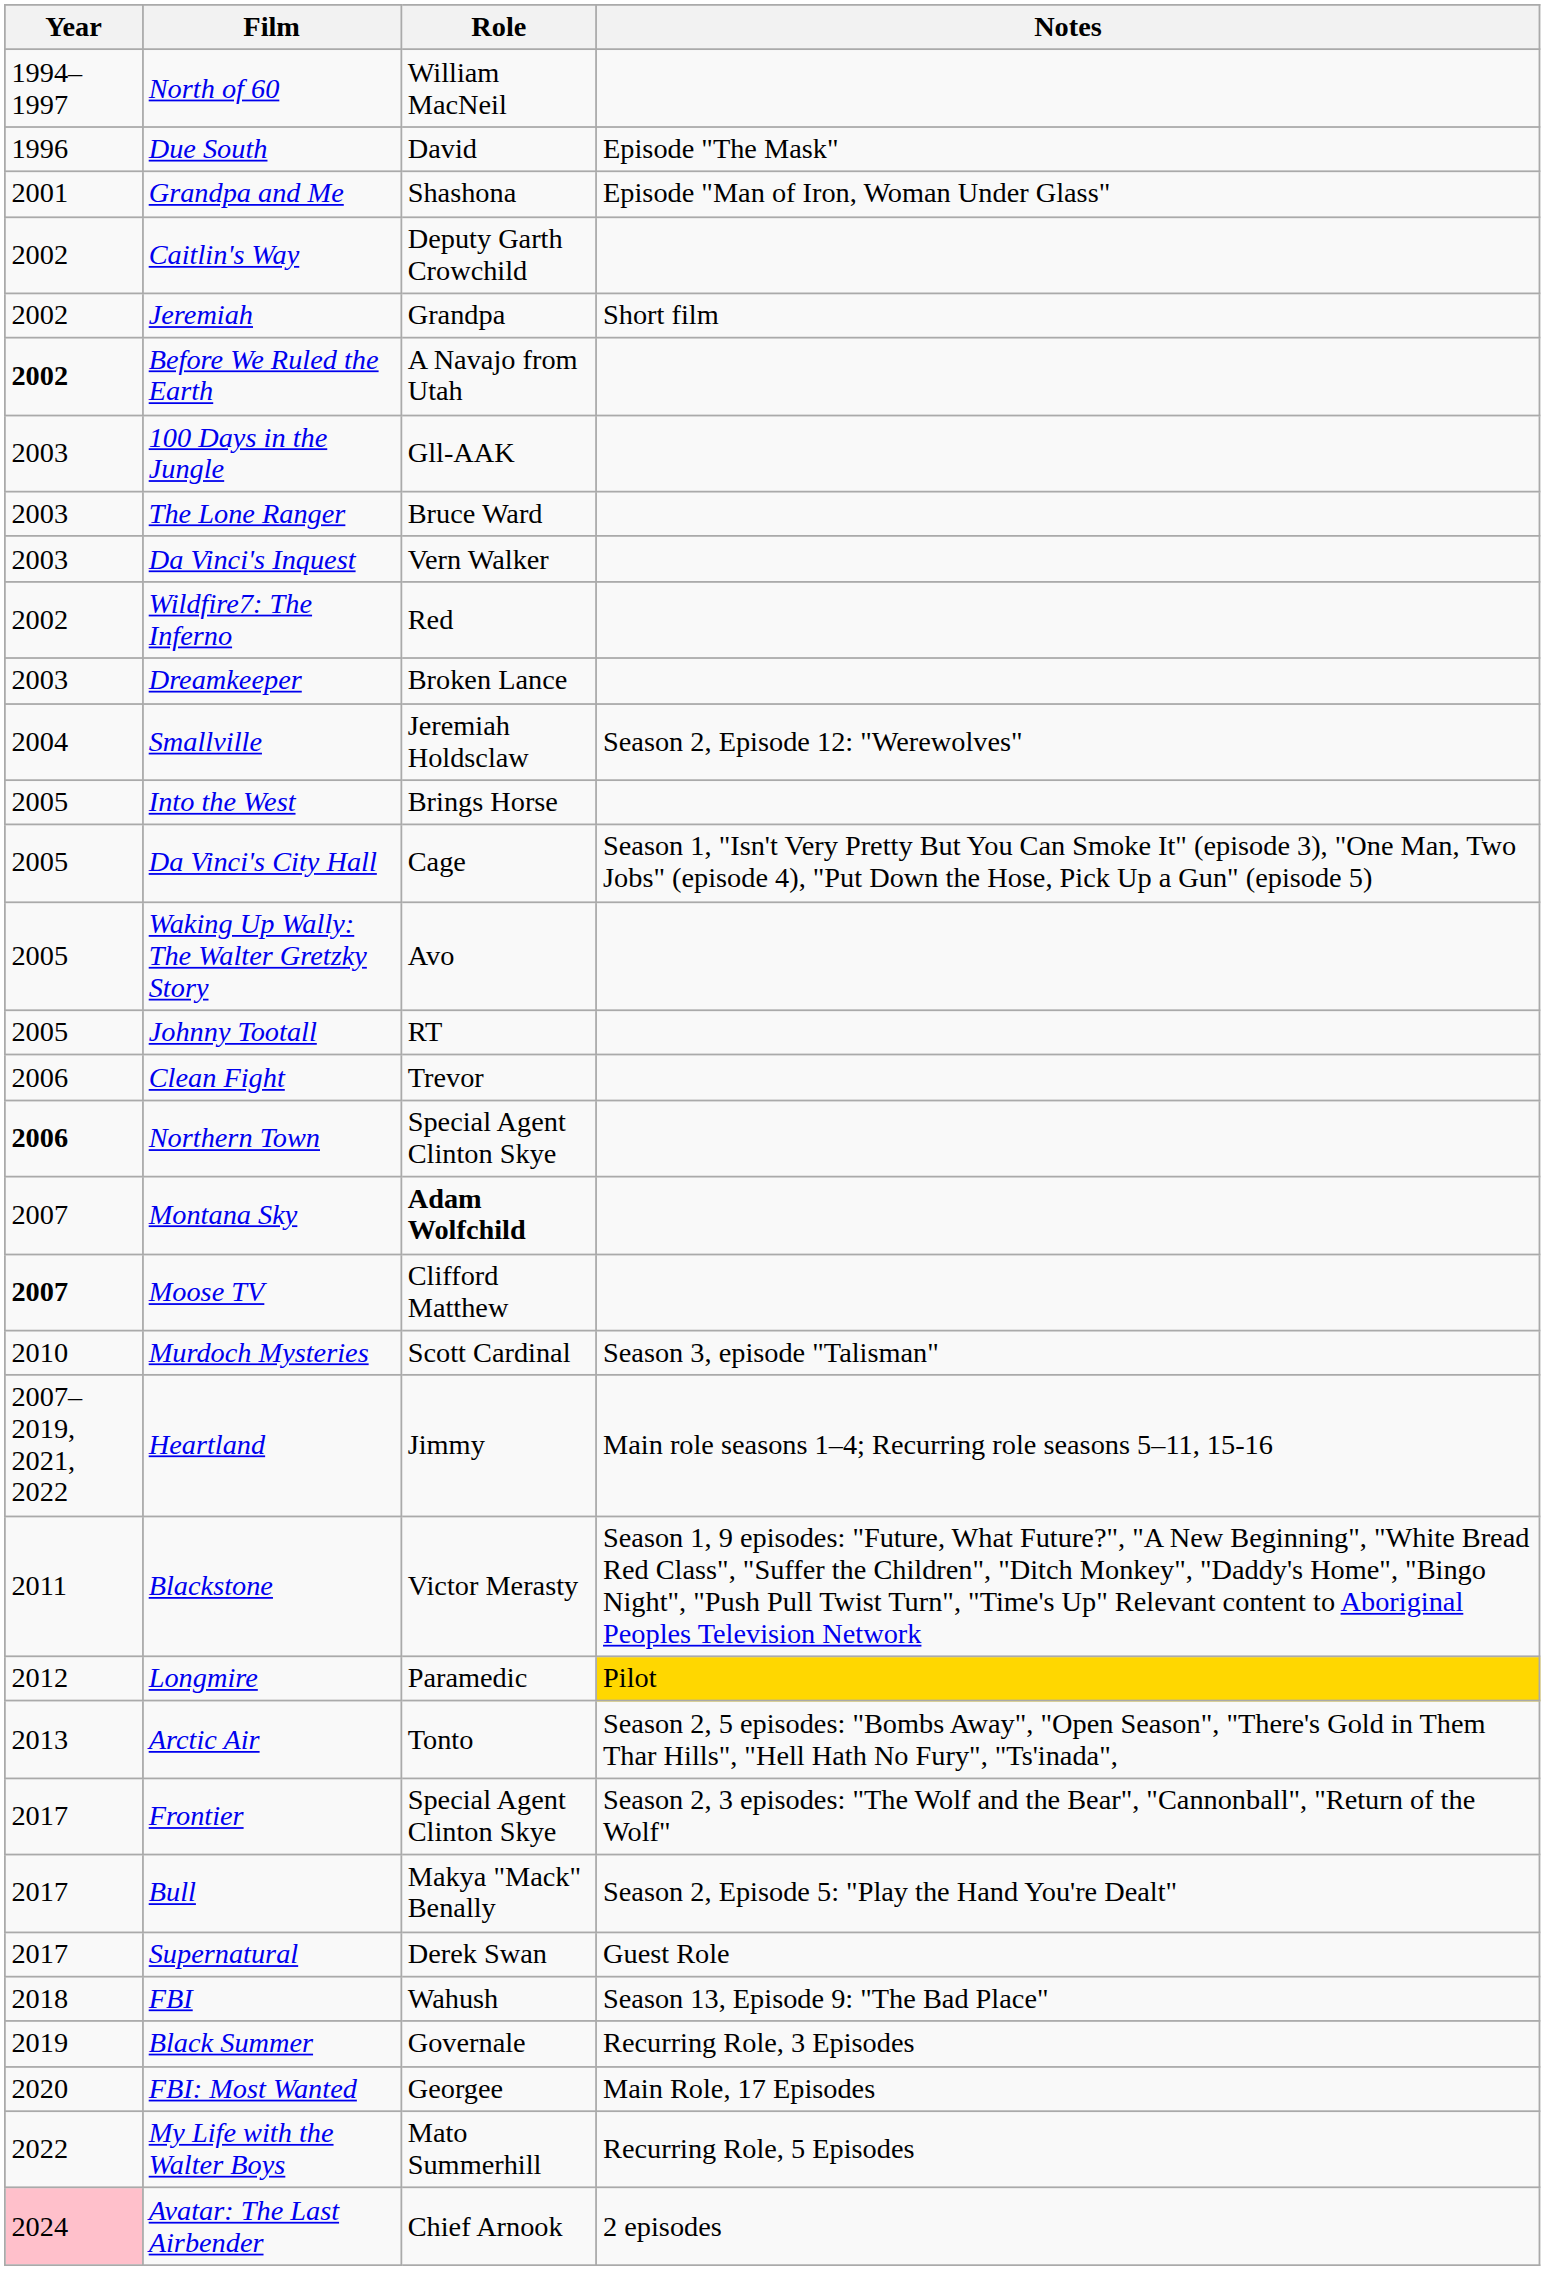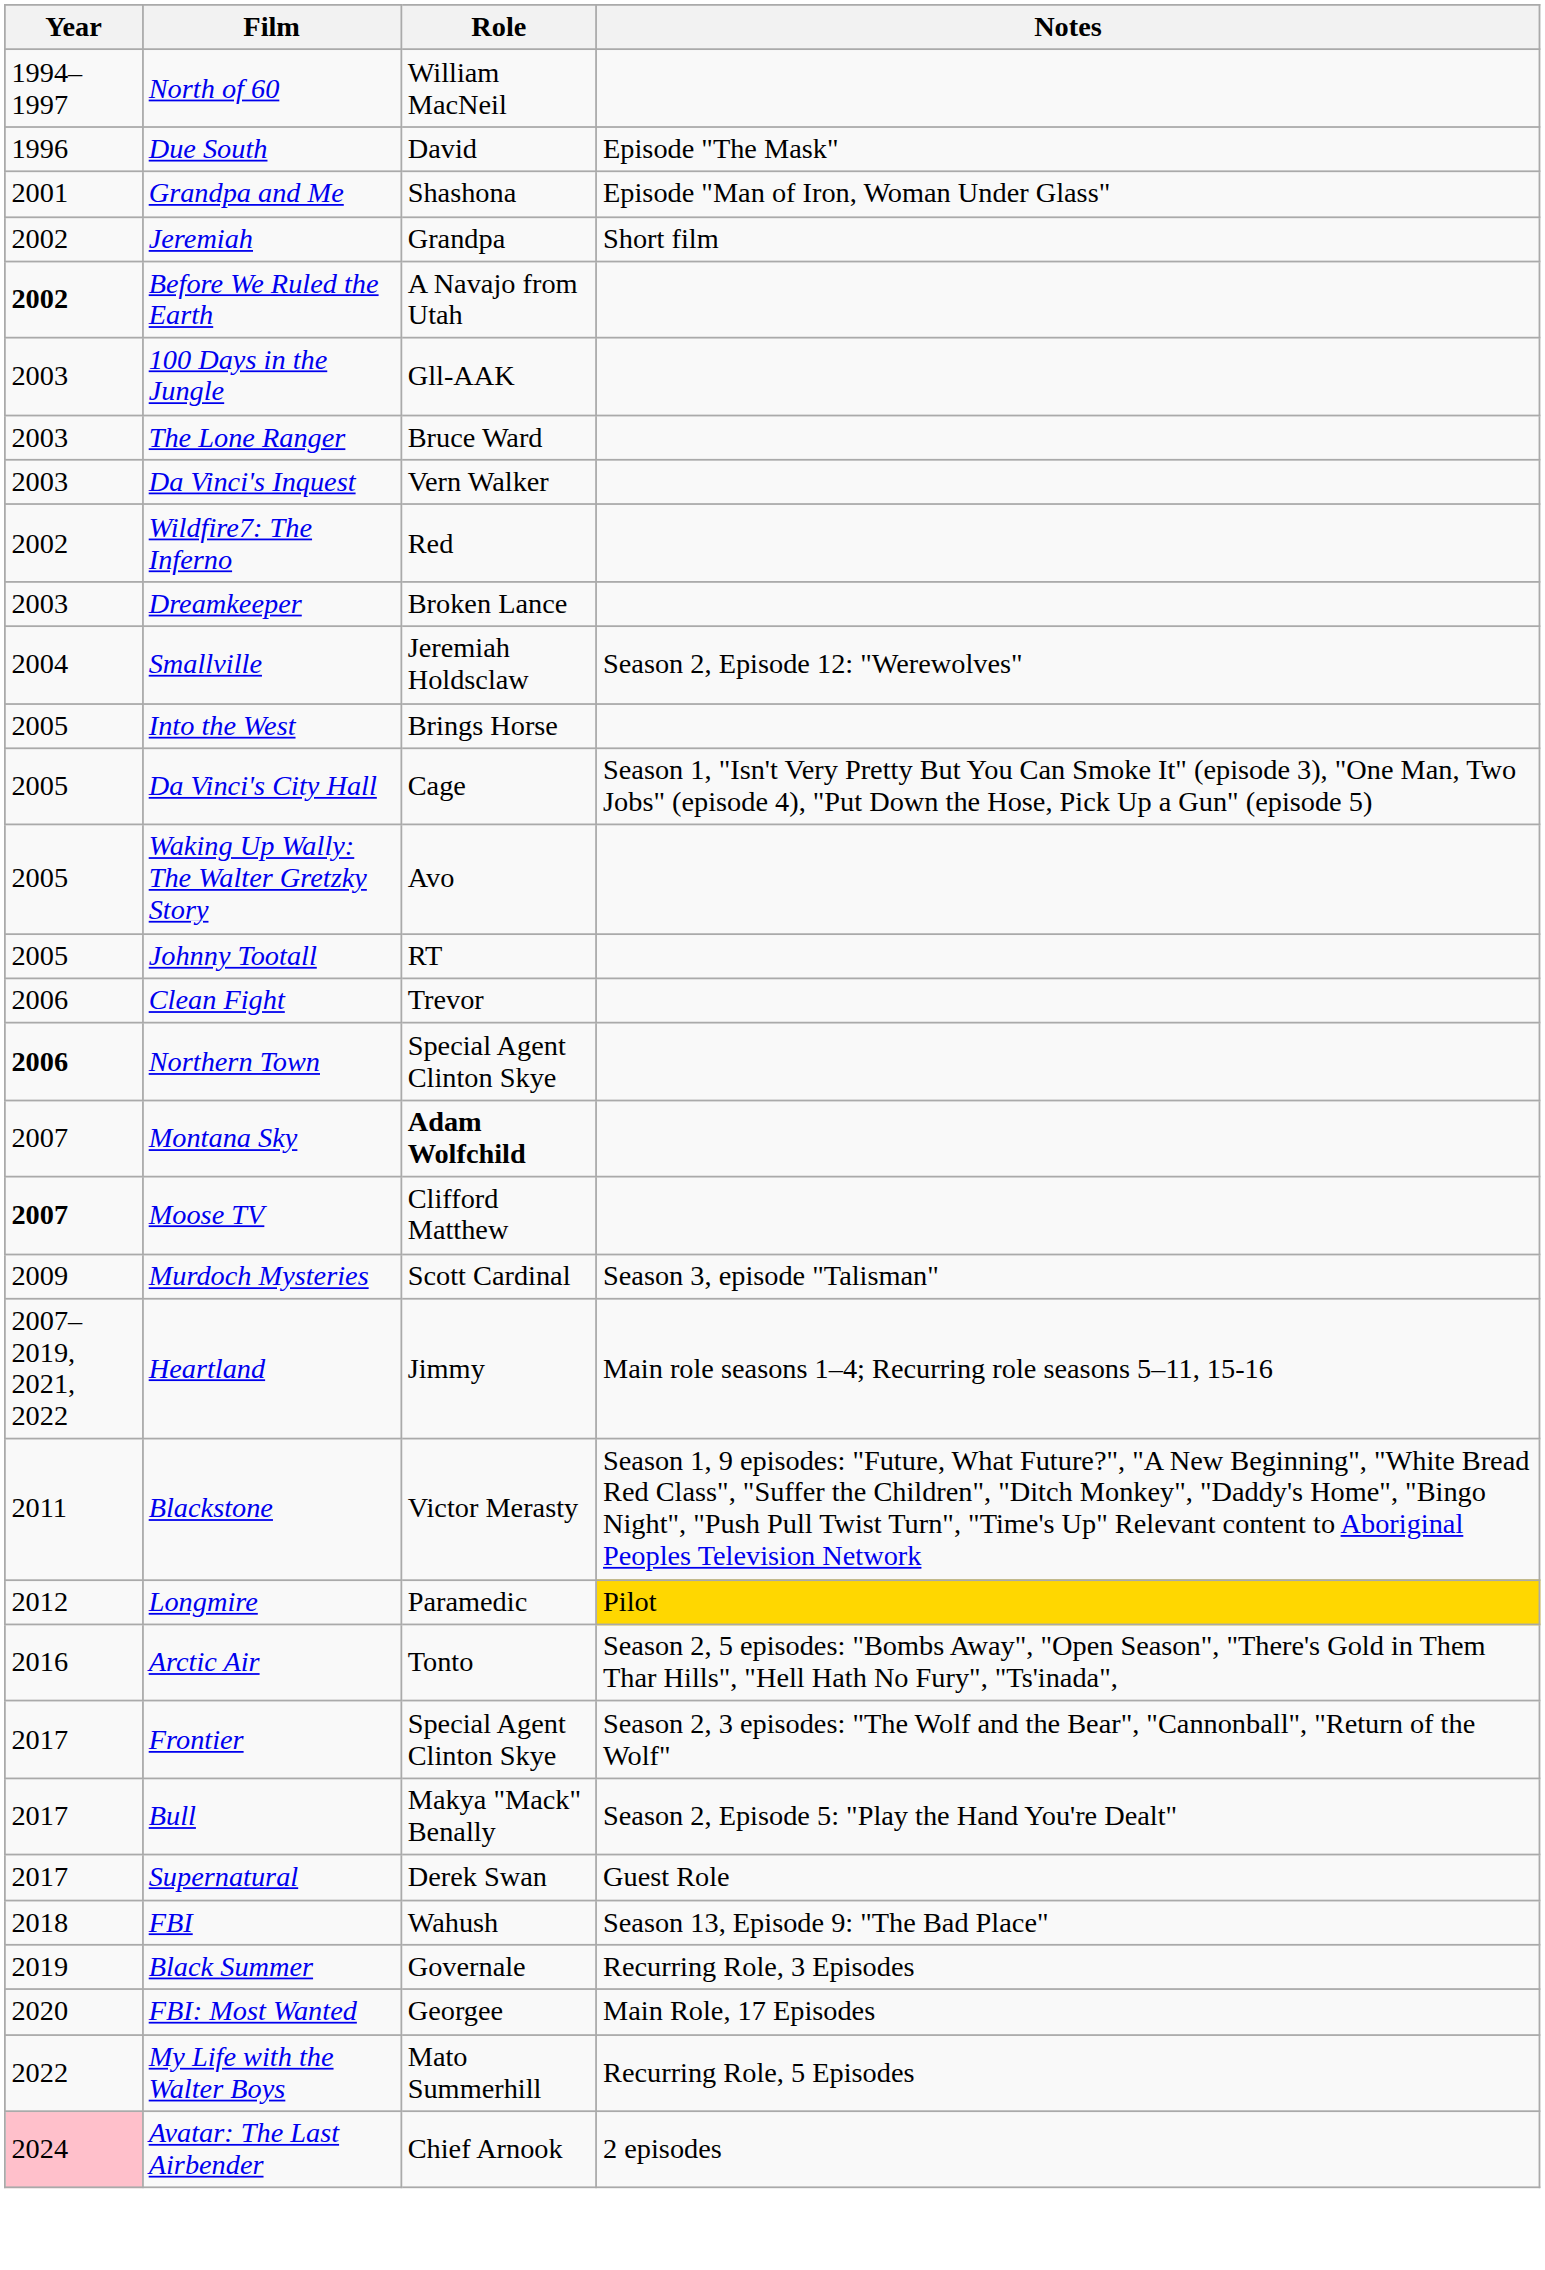- row: 2002 | Caitlin's Way | Deputy Garth Crowchild
Murdoch Mysteries | Year: 2010 -> 2009
Arctic Air | Year: 2013 -> 2016
